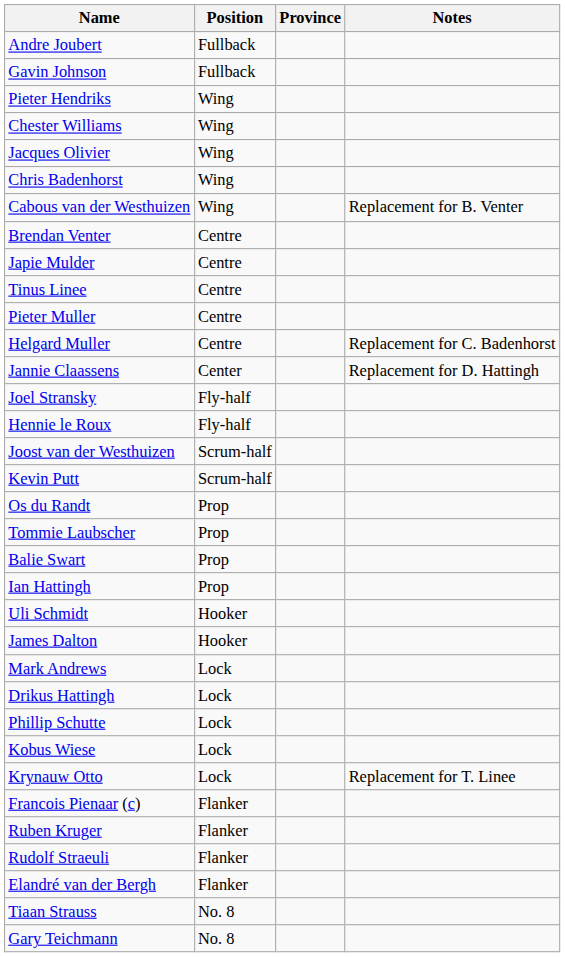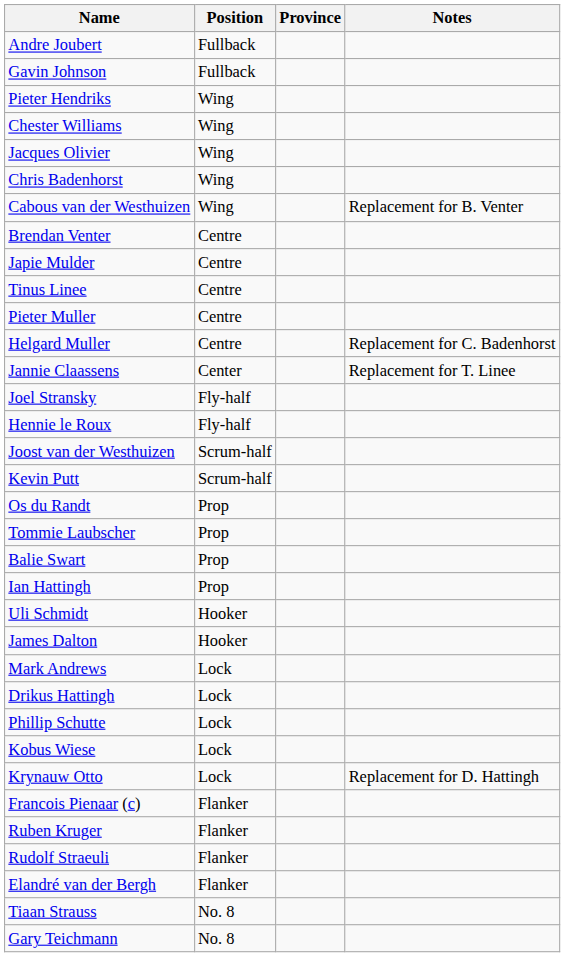Jannie Claassens | Notes: Replacement for D. Hattingh -> Replacement for T. Linee
Krynauw Otto | Notes: Replacement for T. Linee -> Replacement for D. Hattingh
